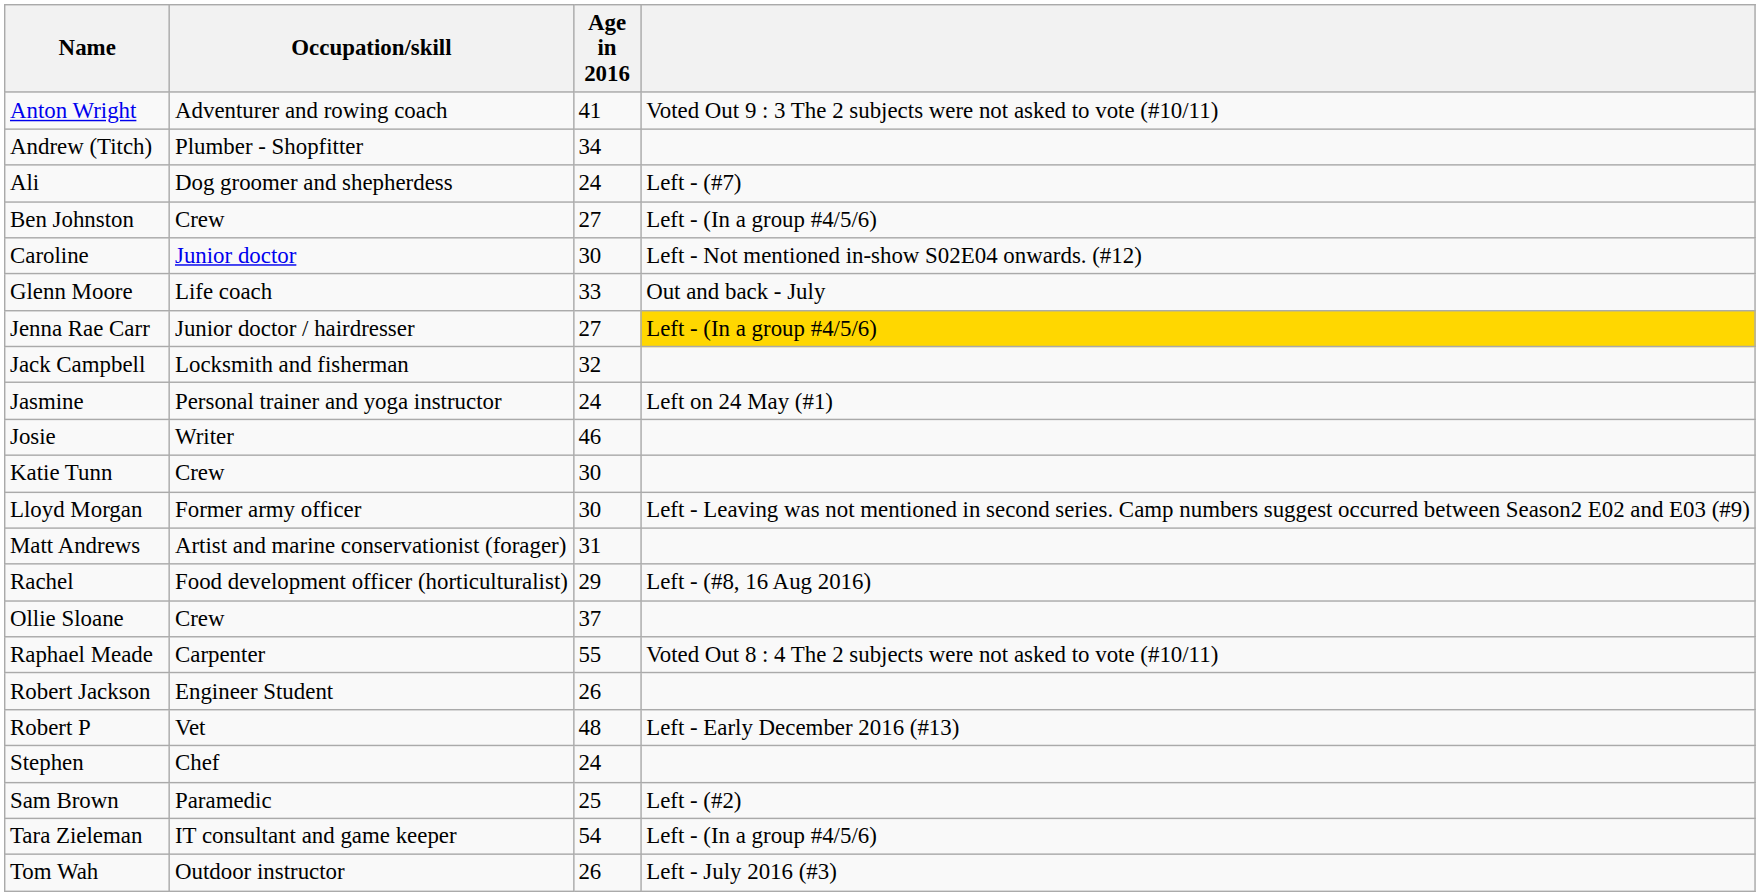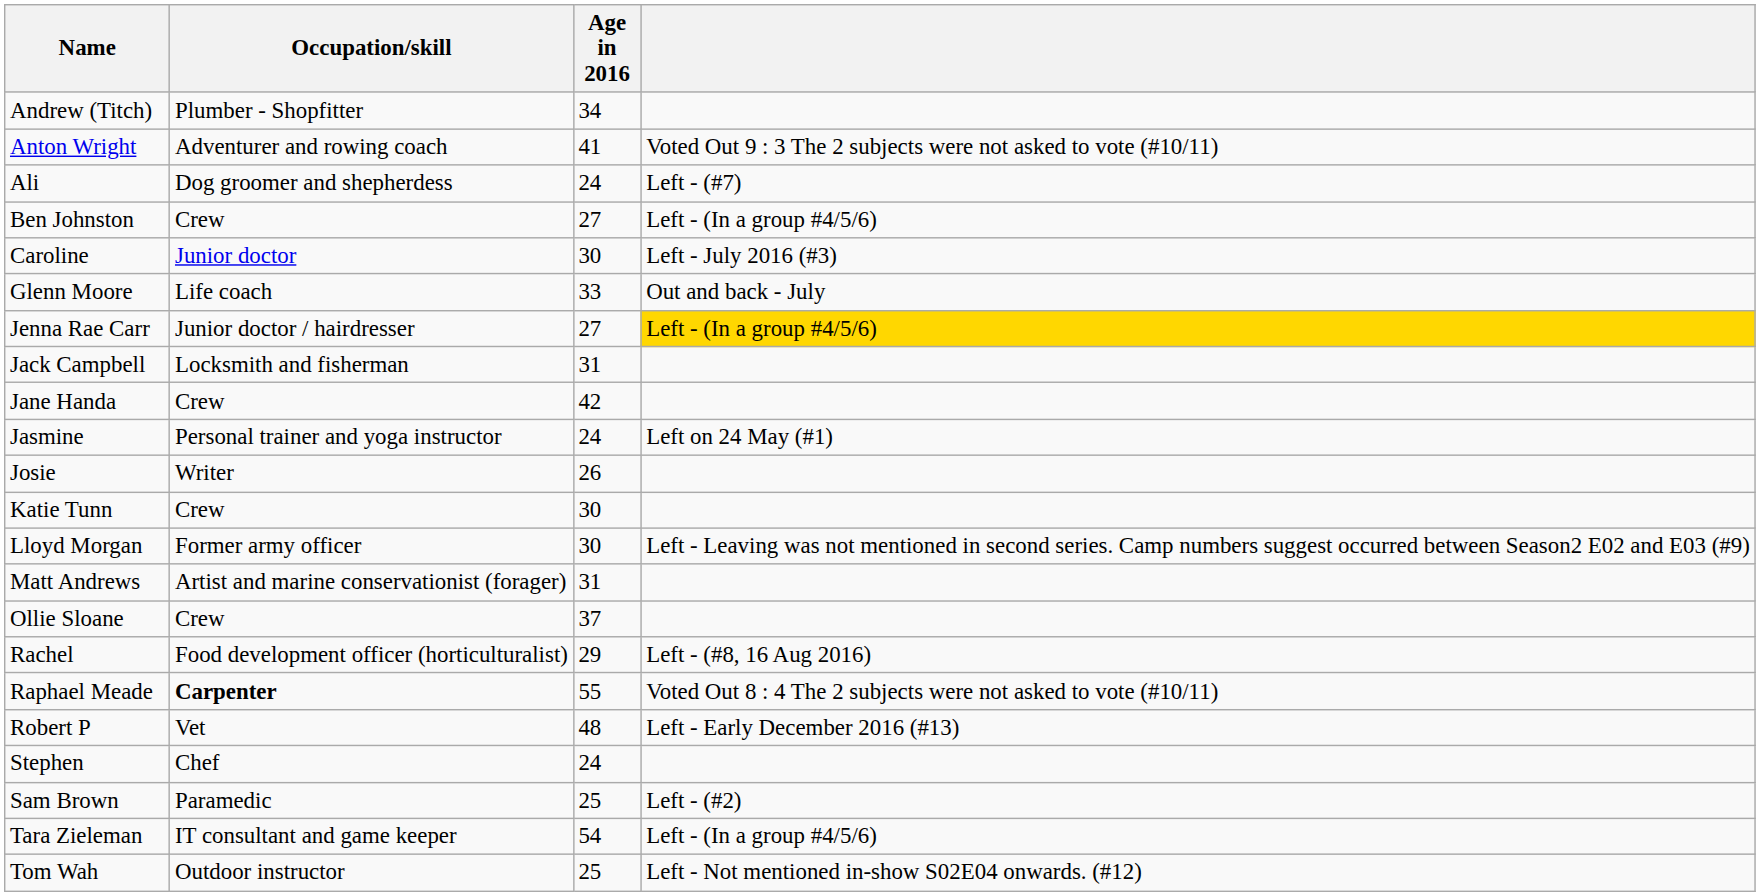rows swapped: Andrew (Titch) <-> Anton Wright
Caroline | column 4: Left - Not mentioned in-show S02E04 onwards. (#12) -> Left - July 2016 (#3)
Jack Campbell | Age in 2016: 32 -> 31
+ row: Jane Handa | Crew | 42
Josie | Age in 2016: 46 -> 26
rows swapped: Ollie Sloane <-> Rachel
Raphael Meade | Occupation/skill: normal -> bold
- row: Robert Jackson | Engineer Student | 26
Tom Wah | Age in 2016: 26 -> 25
Tom Wah | column 4: Left - July 2016 (#3) -> Left - Not mentioned in-show S02E04 onwards. (#12)
